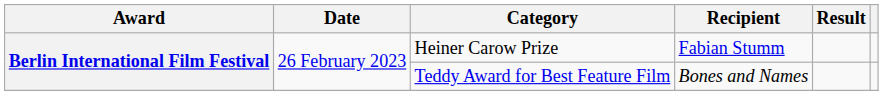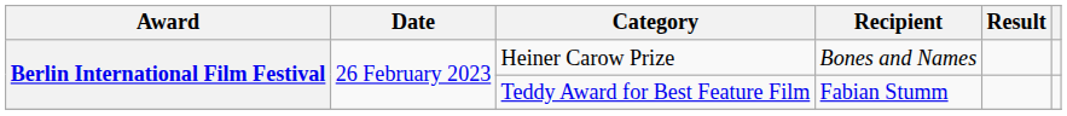Heiner Carow Prize | Recipient: Fabian Stumm -> Bones and Names
Teddy Award for Best Feature Film | Recipient: Bones and Names -> Fabian Stumm
